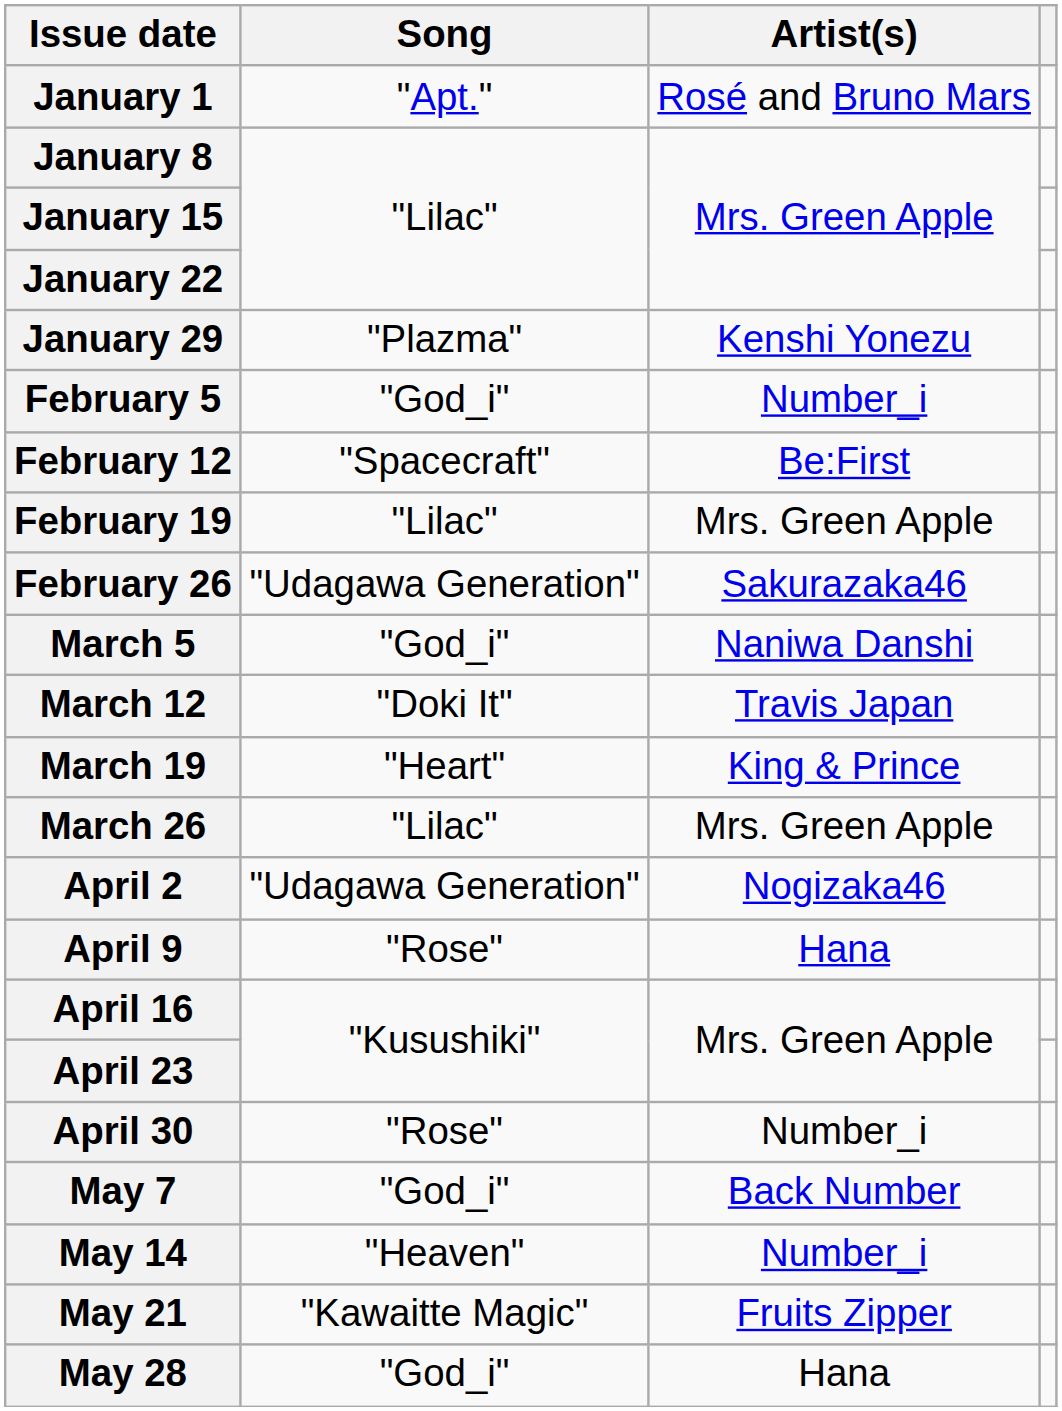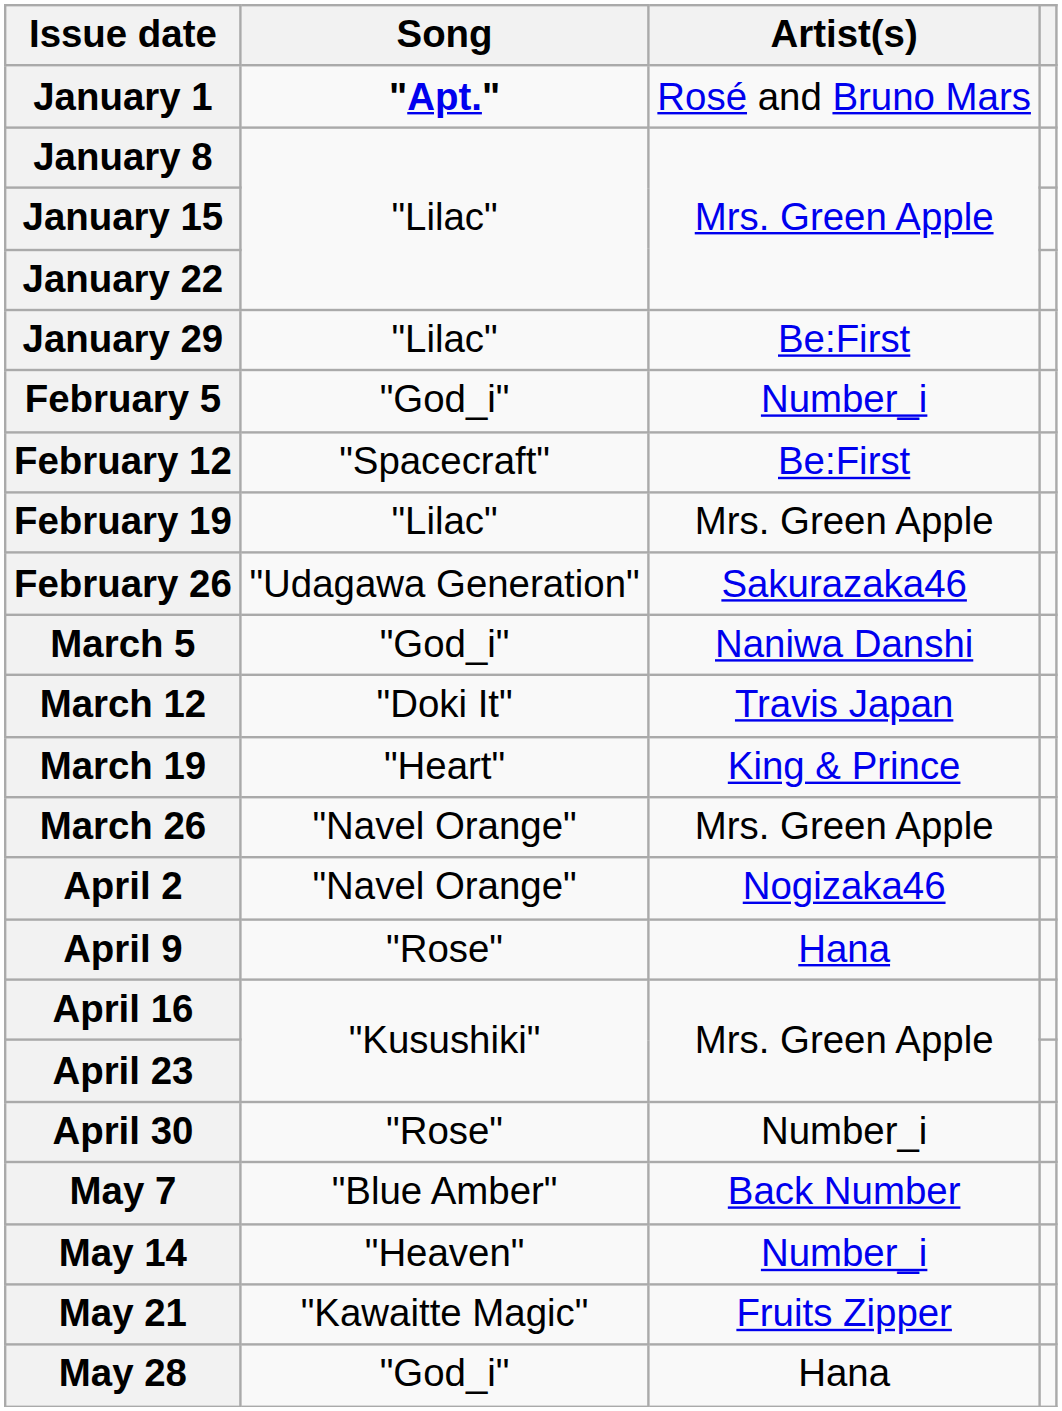January 1 | Song: normal -> bold
January 29 | Song: "Plazma" -> "Lilac"
January 29 | Artist(s): Kenshi Yonezu -> Be:First
March 26 | Song: "Lilac" -> "Navel Orange"
April 2 | Song: "Udagawa Generation" -> "Navel Orange"
May 7 | Song: "God_i" -> "Blue Amber"
